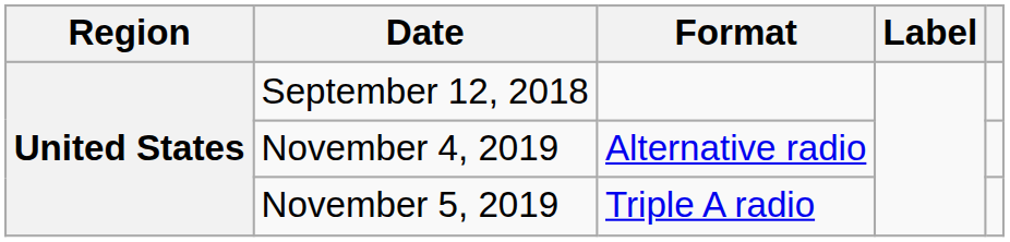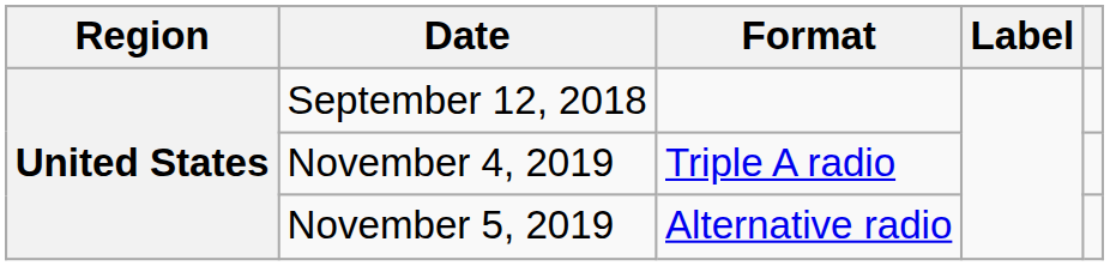November 4, 2019 | Format: Alternative radio -> Triple A radio
November 5, 2019 | Format: Triple A radio -> Alternative radio
